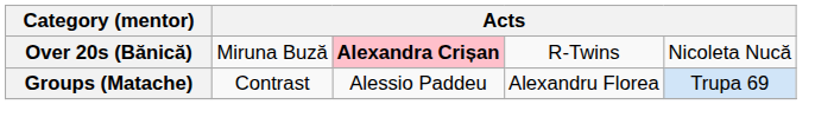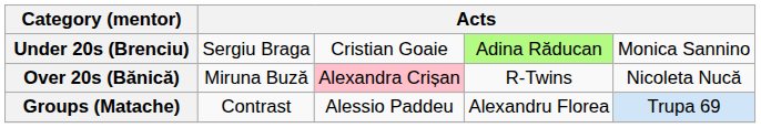+ row: Under 20s (Brenciu) | Sergiu Braga | Cristian Goaie | Adina Răducan | Monica Sannino
Over 20s (Bănică) | column 3: bold -> normal
